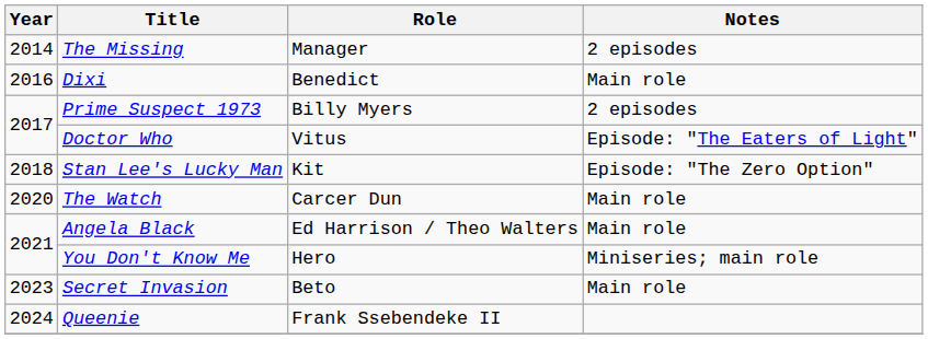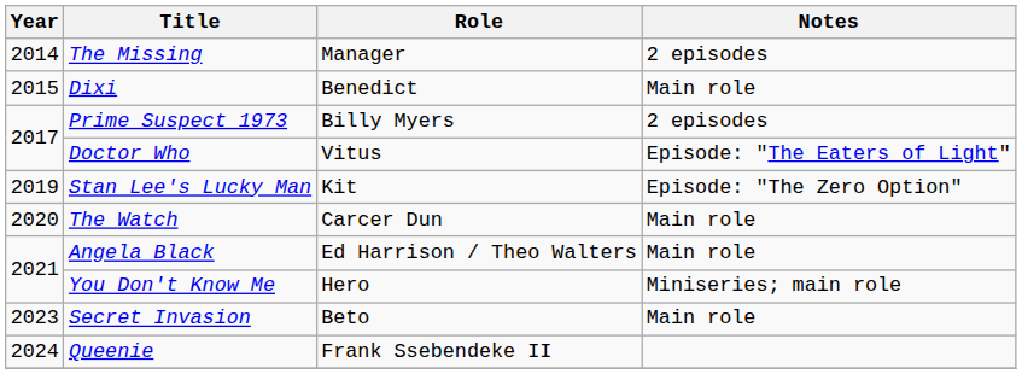Dixi | Year: 2016 -> 2015
Stan Lee's Lucky Man | Year: 2018 -> 2019
